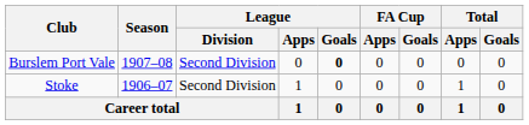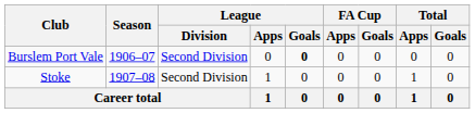Burslem Port Vale | Season: 1907–08 -> 1906–07
Stoke | Season: 1906–07 -> 1907–08
